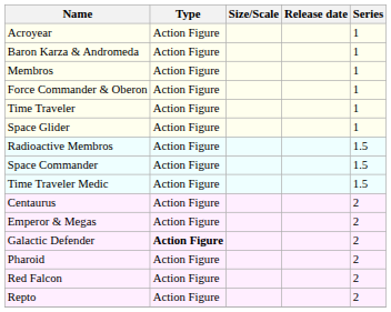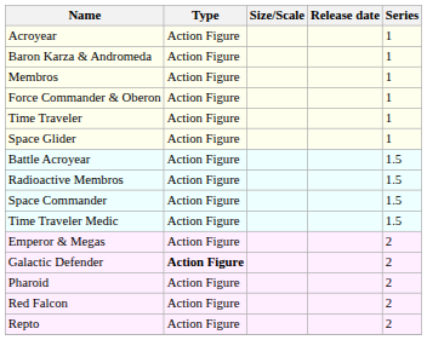+ row: Battle Acroyear | Action Figure | 1.5
- row: Centaurus | Action Figure | 2
